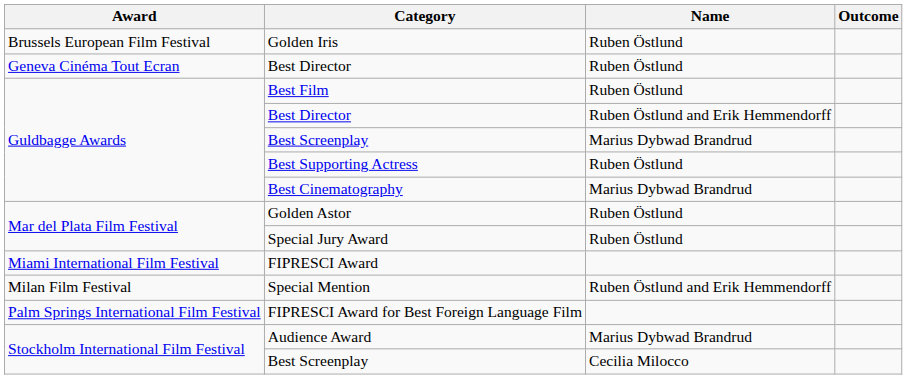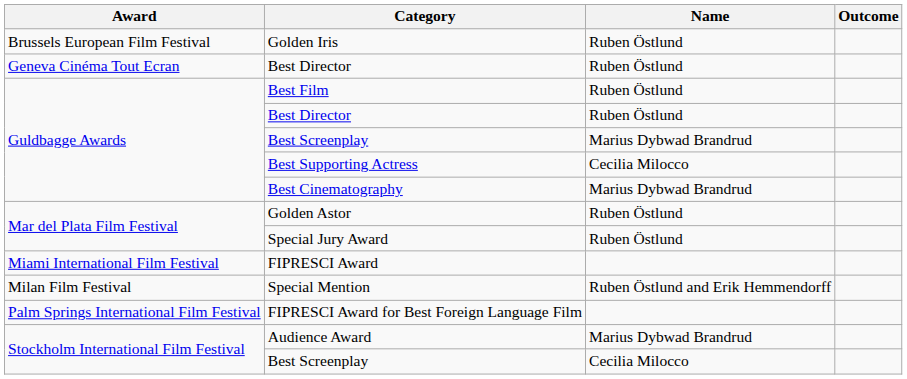Guldbagge Awards / Best Director | Name: Ruben Östlund and Erik Hemmendorff -> Ruben Östlund
Best Supporting Actress | Name: Ruben Östlund -> Cecilia Milocco
